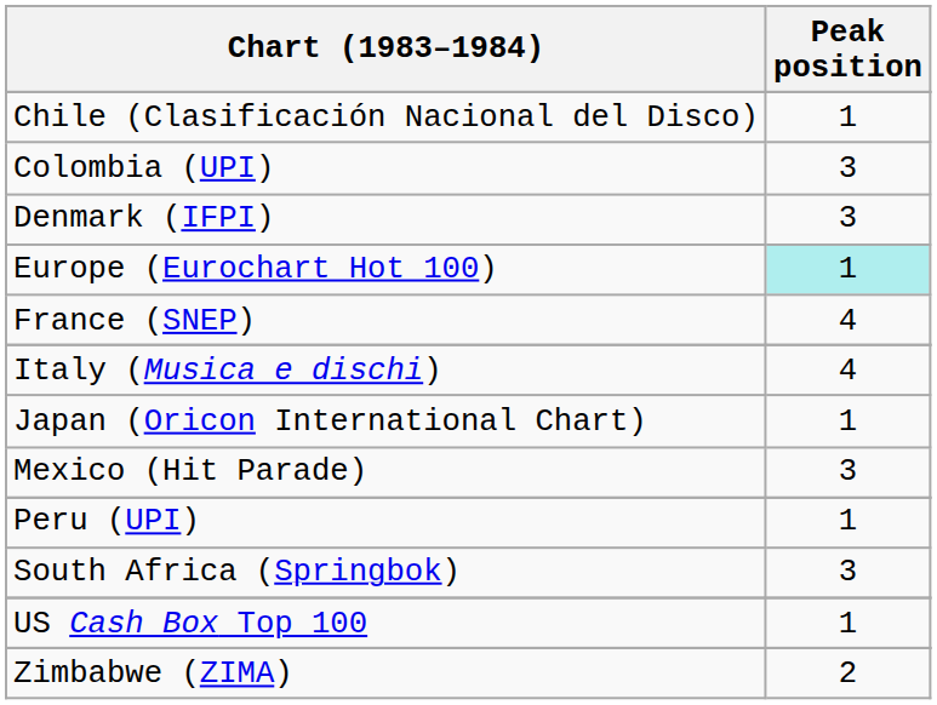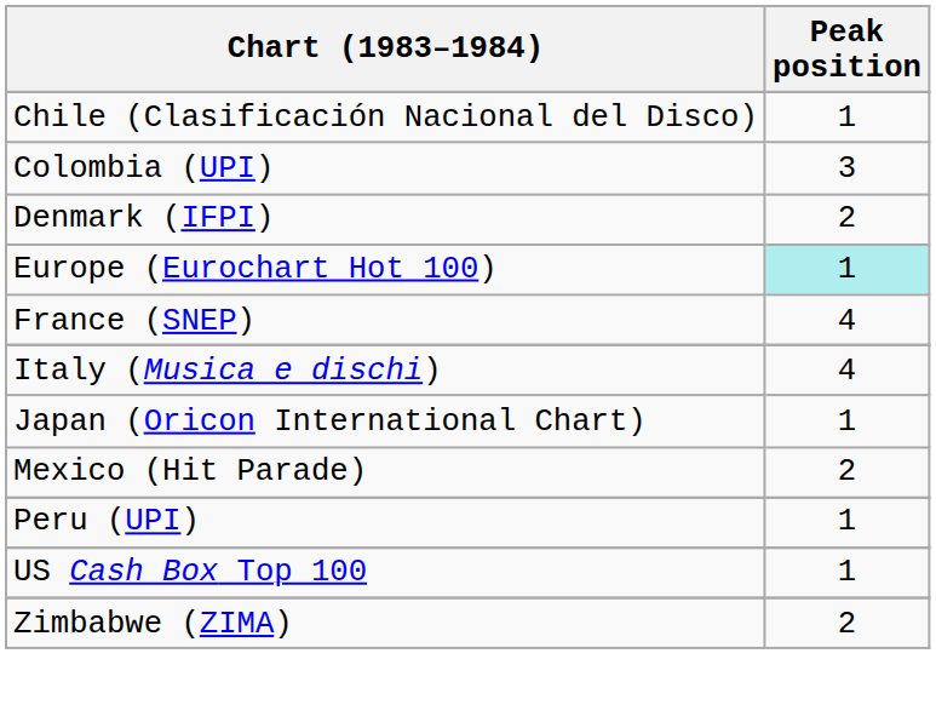Denmark (IFPI) | Peak position: 3 -> 2
Mexico (Hit Parade) | Peak position: 3 -> 2
- row: South Africa (Springbok) | 3
